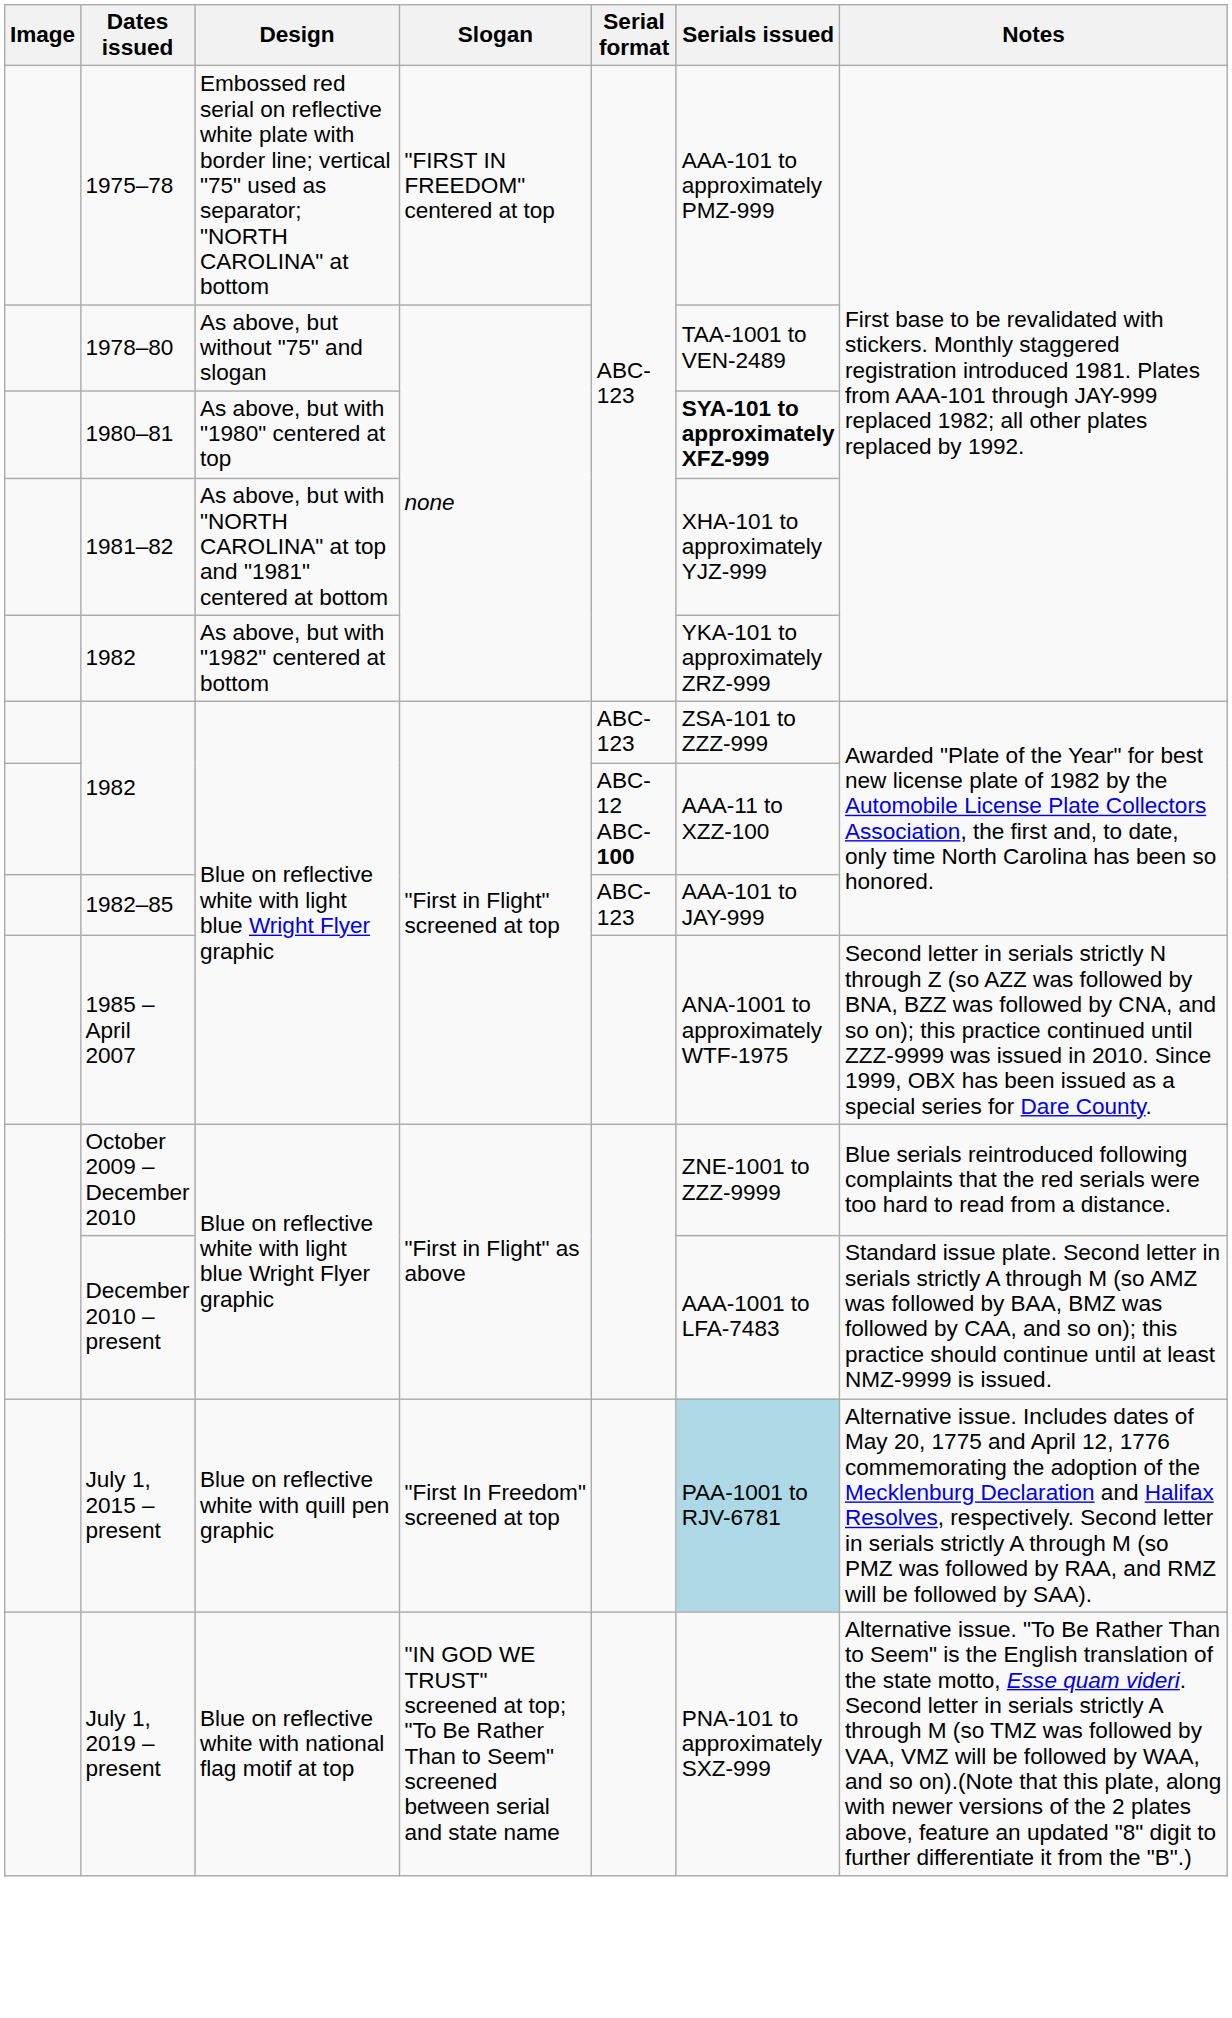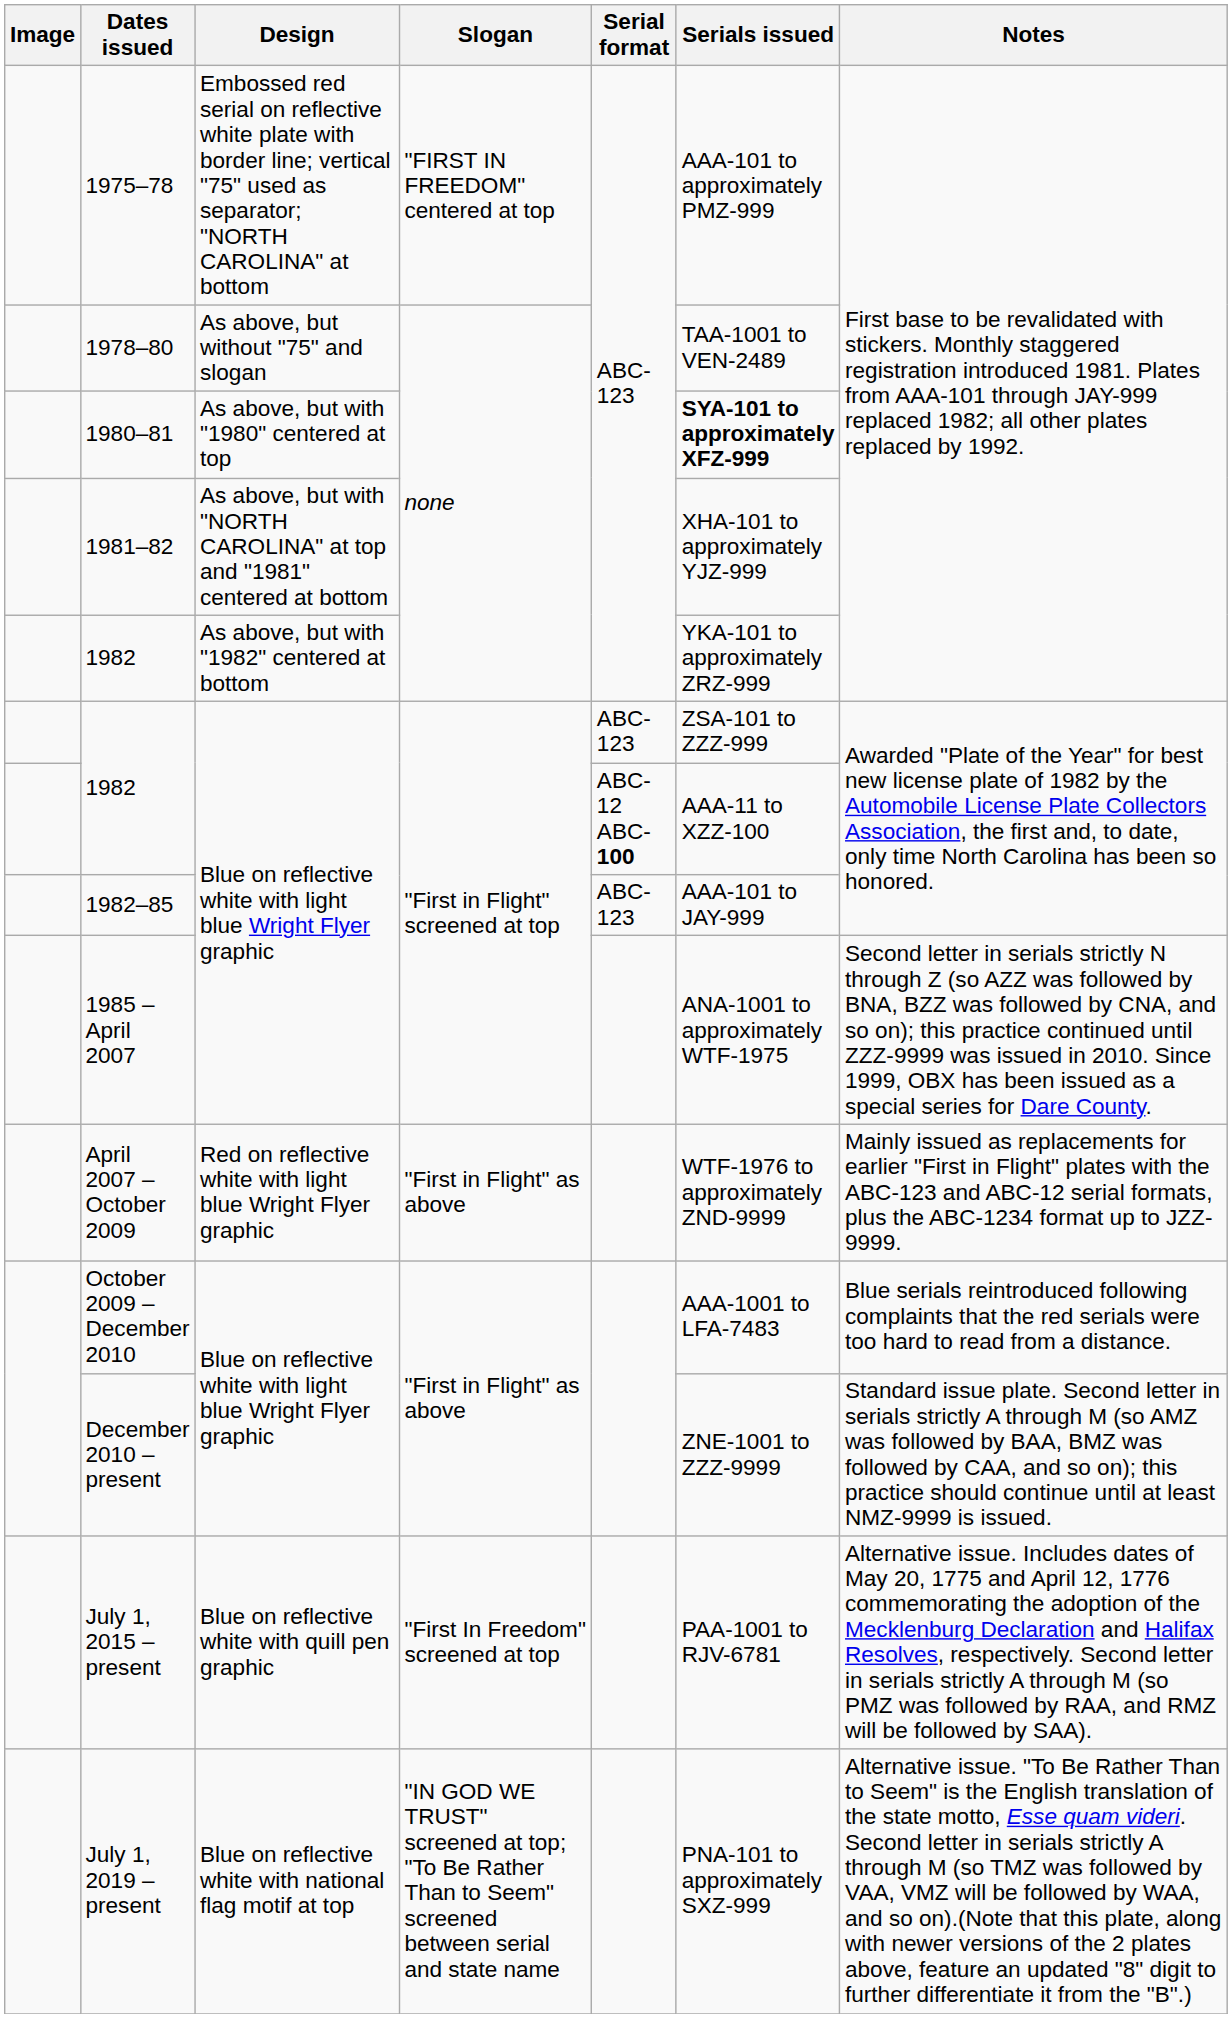+ row: April 2007 – October 2009 | Red on reflective white with light blue Wright Flyer graphic | "First in Flight" as above | WTF-1976 to approximately ZND-9999 | Mainly issued as replacements for earlier "First in Flight" plates with the ABC-123 and ABC-12 serial formats, plus the ABC-1234 format up to JZZ-9999.
October 2009 – December 2010 | Serials issued: ZNE-1001 to ZZZ-9999 -> AAA-1001 to LFA-7483
December 2010 – present | Serials issued: AAA-1001 to LFA-7483 -> ZNE-1001 to ZZZ-9999
July 1, 2015 – present | Serials issued: lightblue background -> no background
